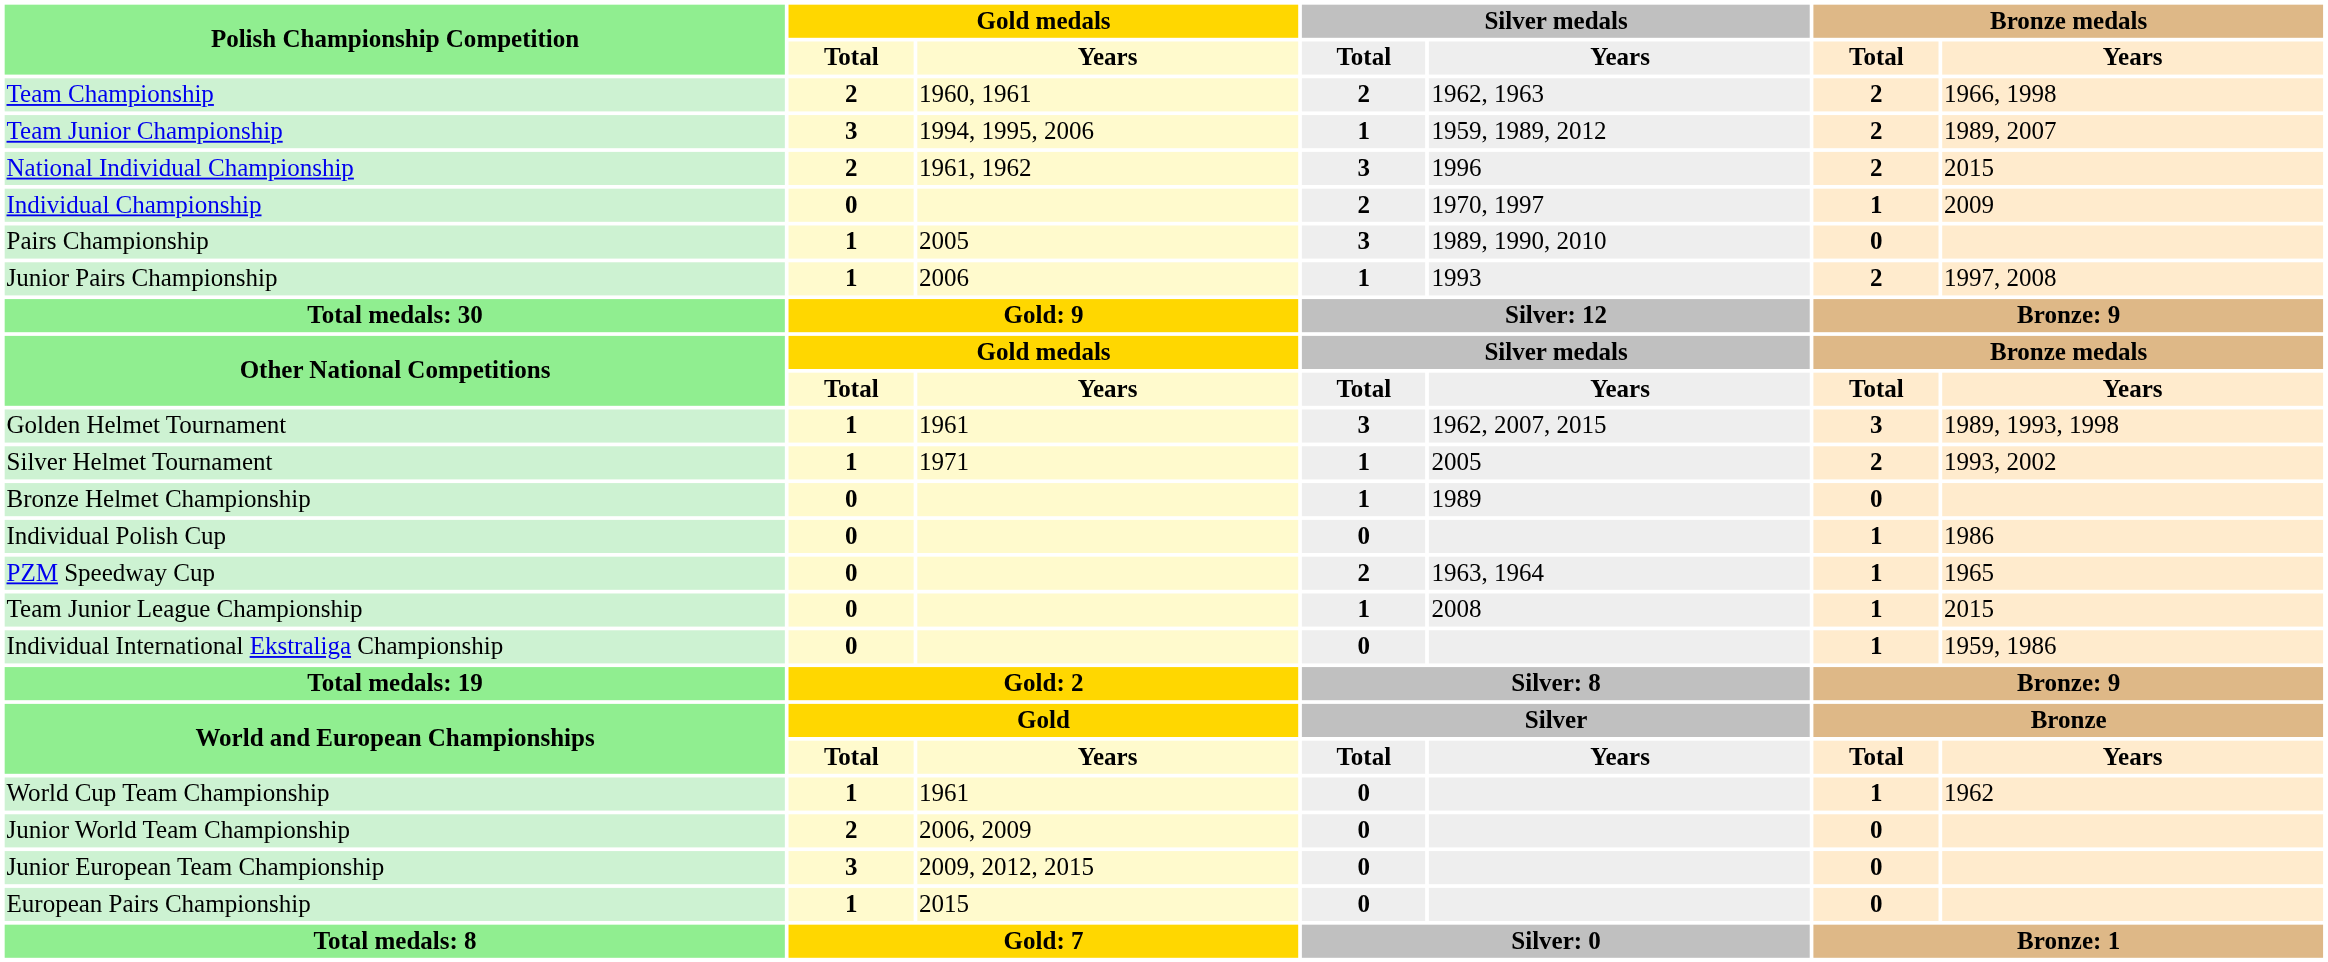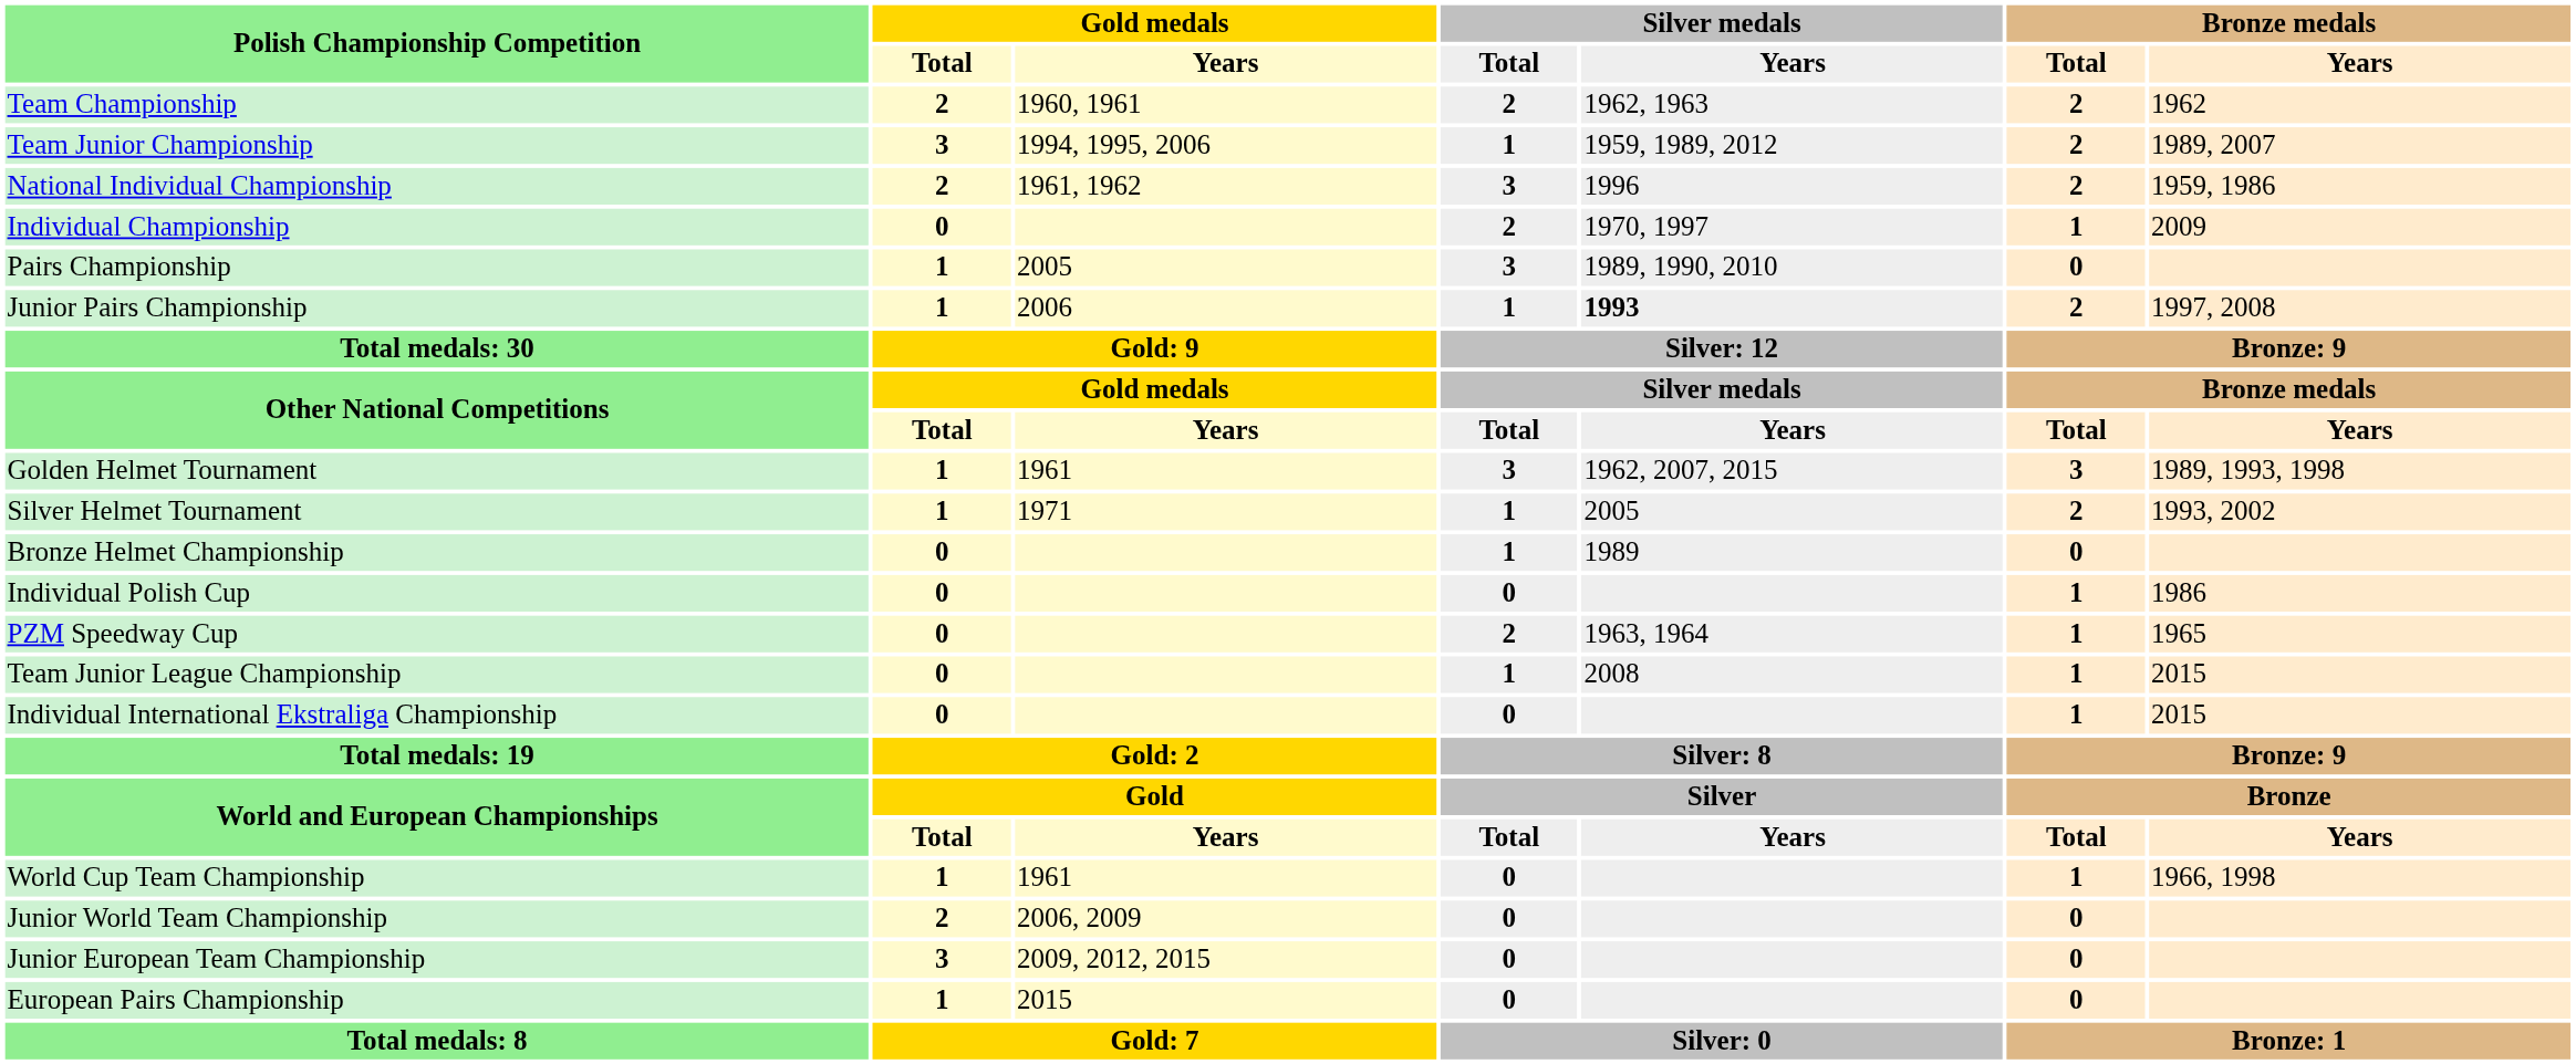Team Championship | column 7: 1966, 1998 -> 1962
National Individual Championship | column 7: 2015 -> 1959, 1986
Junior Pairs Championship | column 5: normal -> bold
Individual International Ekstraliga Championship | column 7: 1959, 1986 -> 2015
World Cup Team Championship | column 7: 1962 -> 1966, 1998
